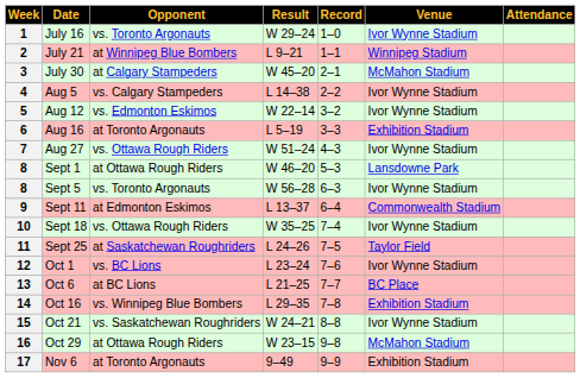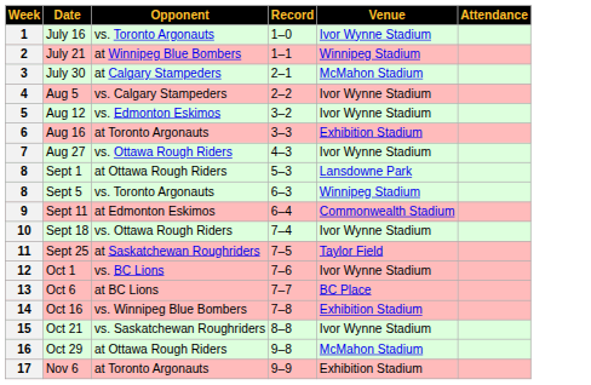- column: Result | W 29–24 | L 9–21 | W 45–20 | L 14–38 | W 22–14 | L 5–19 | W 51–24 | W 46–20 | W 56–28 | L 13–37 | W 35–25 | L 24–26 | L 23–24 | L 21–25 | L 29–35 | W 24–21 | W 23–15 | 9–49
8 / Sept 5 | Venue: Ivor Wynne Stadium -> Winnipeg Stadium
